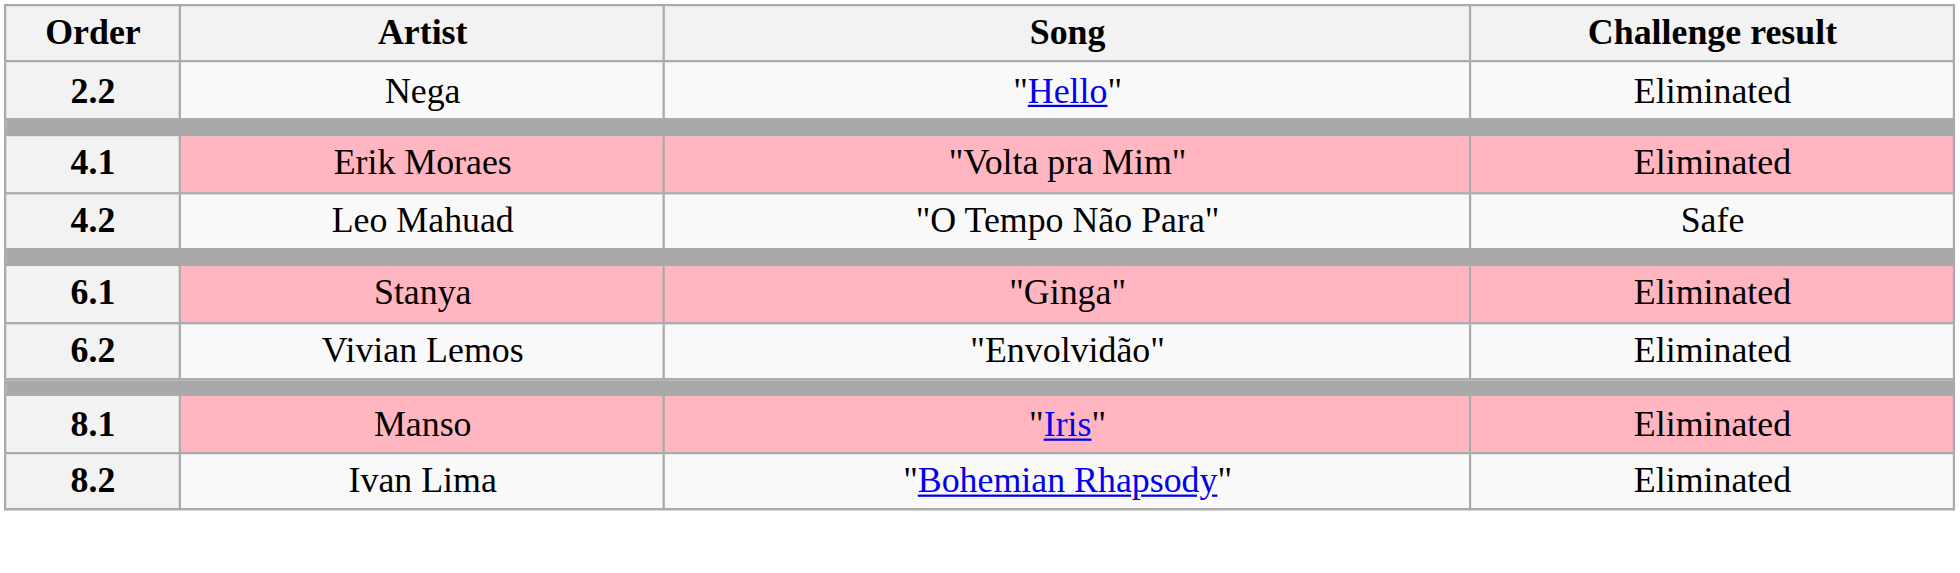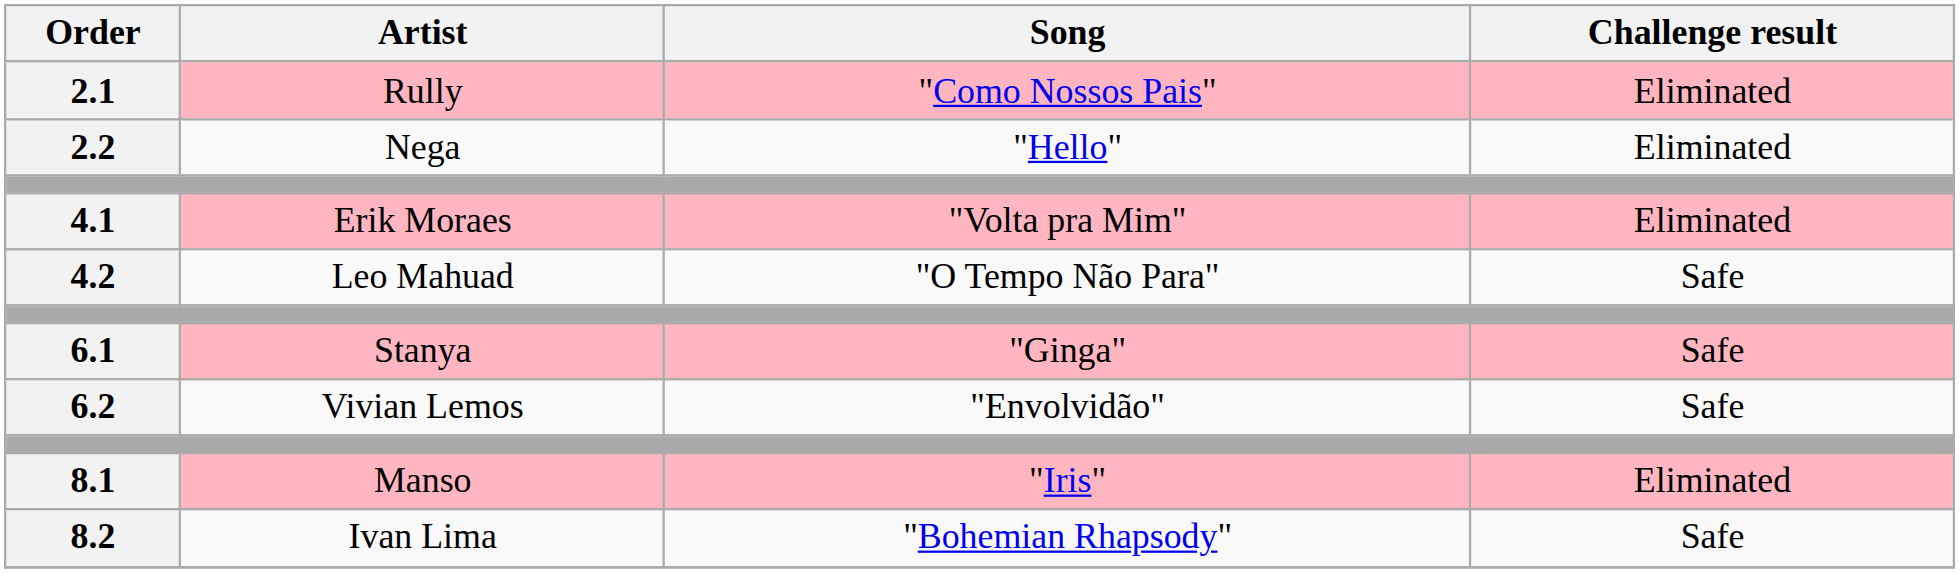+ row: 2.1 | Rully | "Como Nossos Pais" | Eliminated
6.1 | Challenge result: Eliminated -> Safe
6.2 | Challenge result: Eliminated -> Safe
8.2 | Challenge result: Eliminated -> Safe
